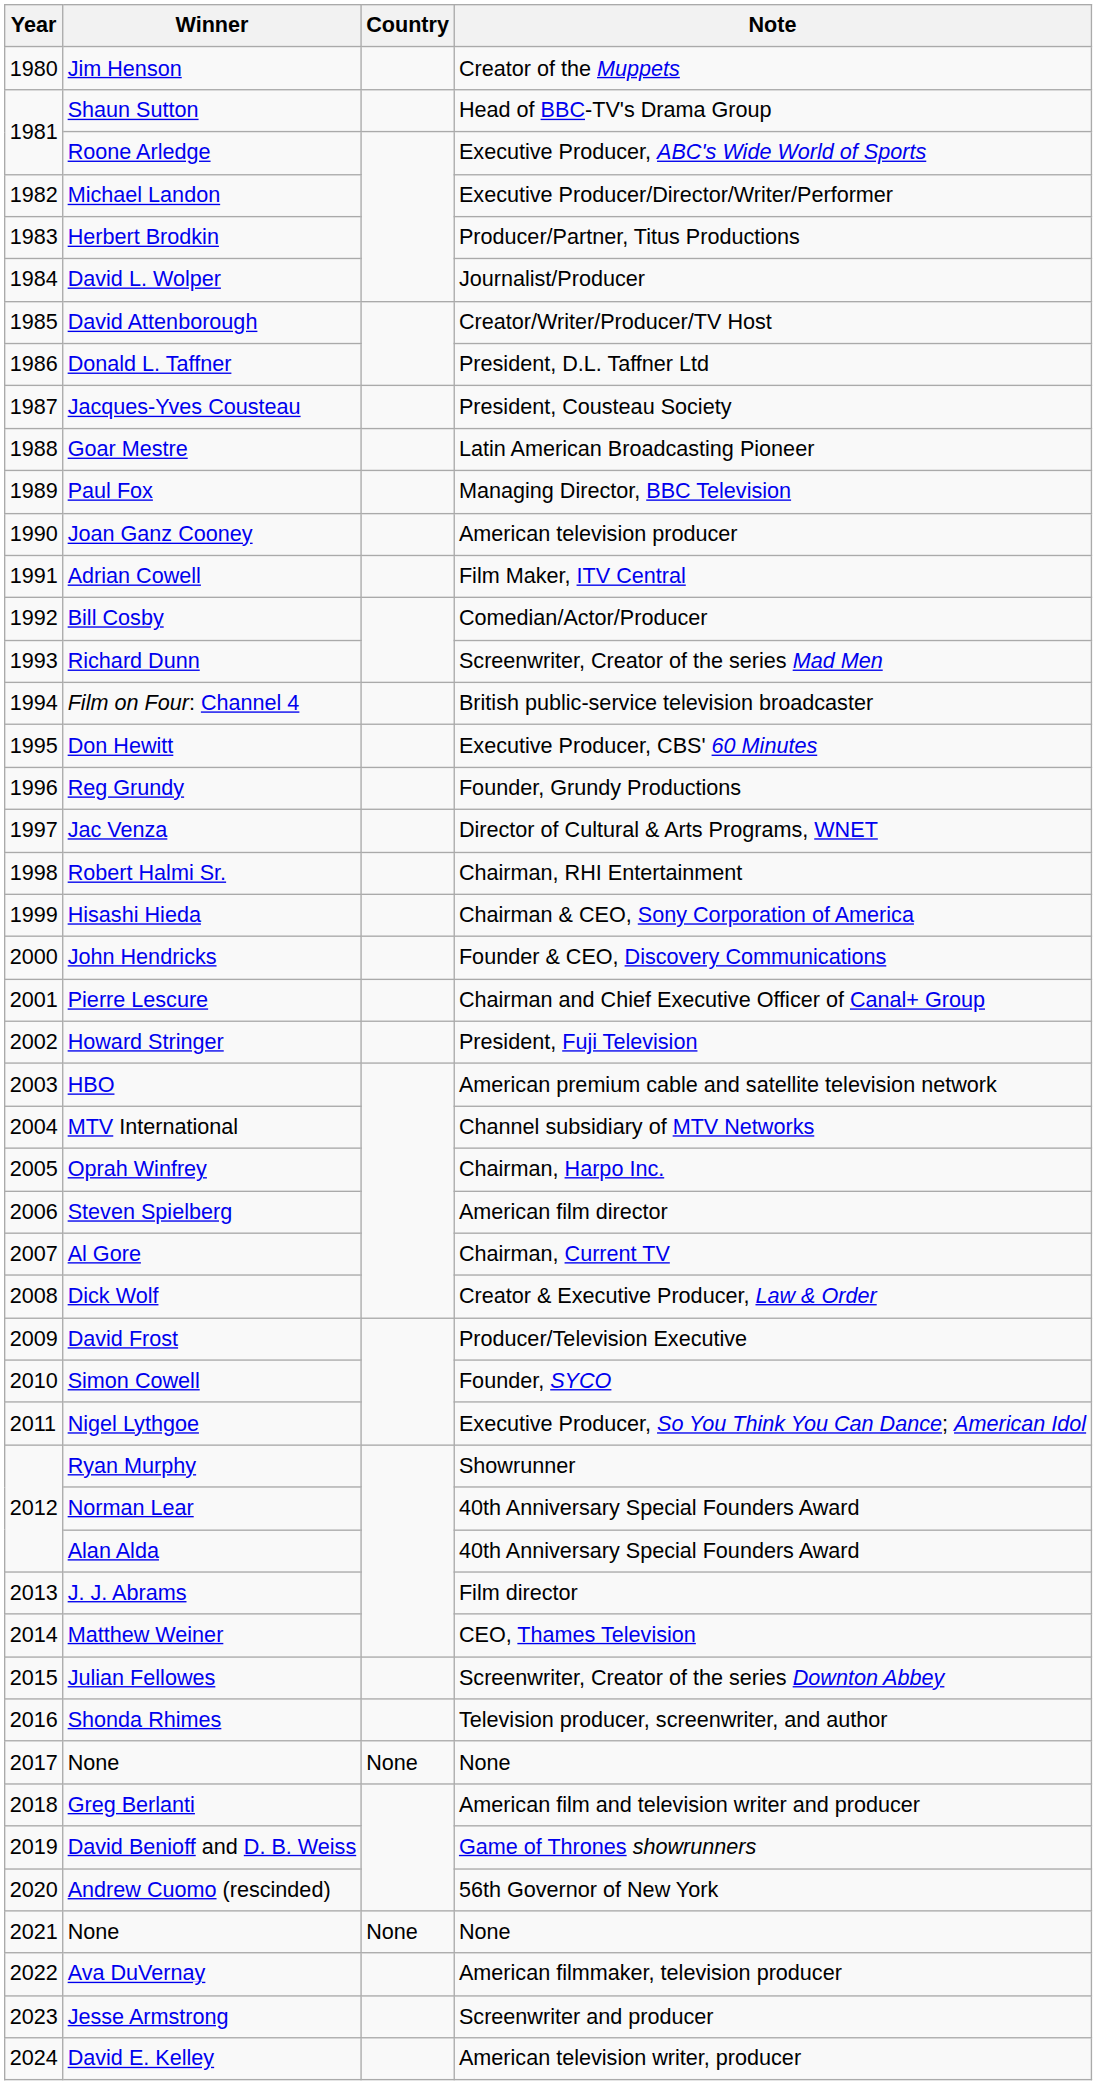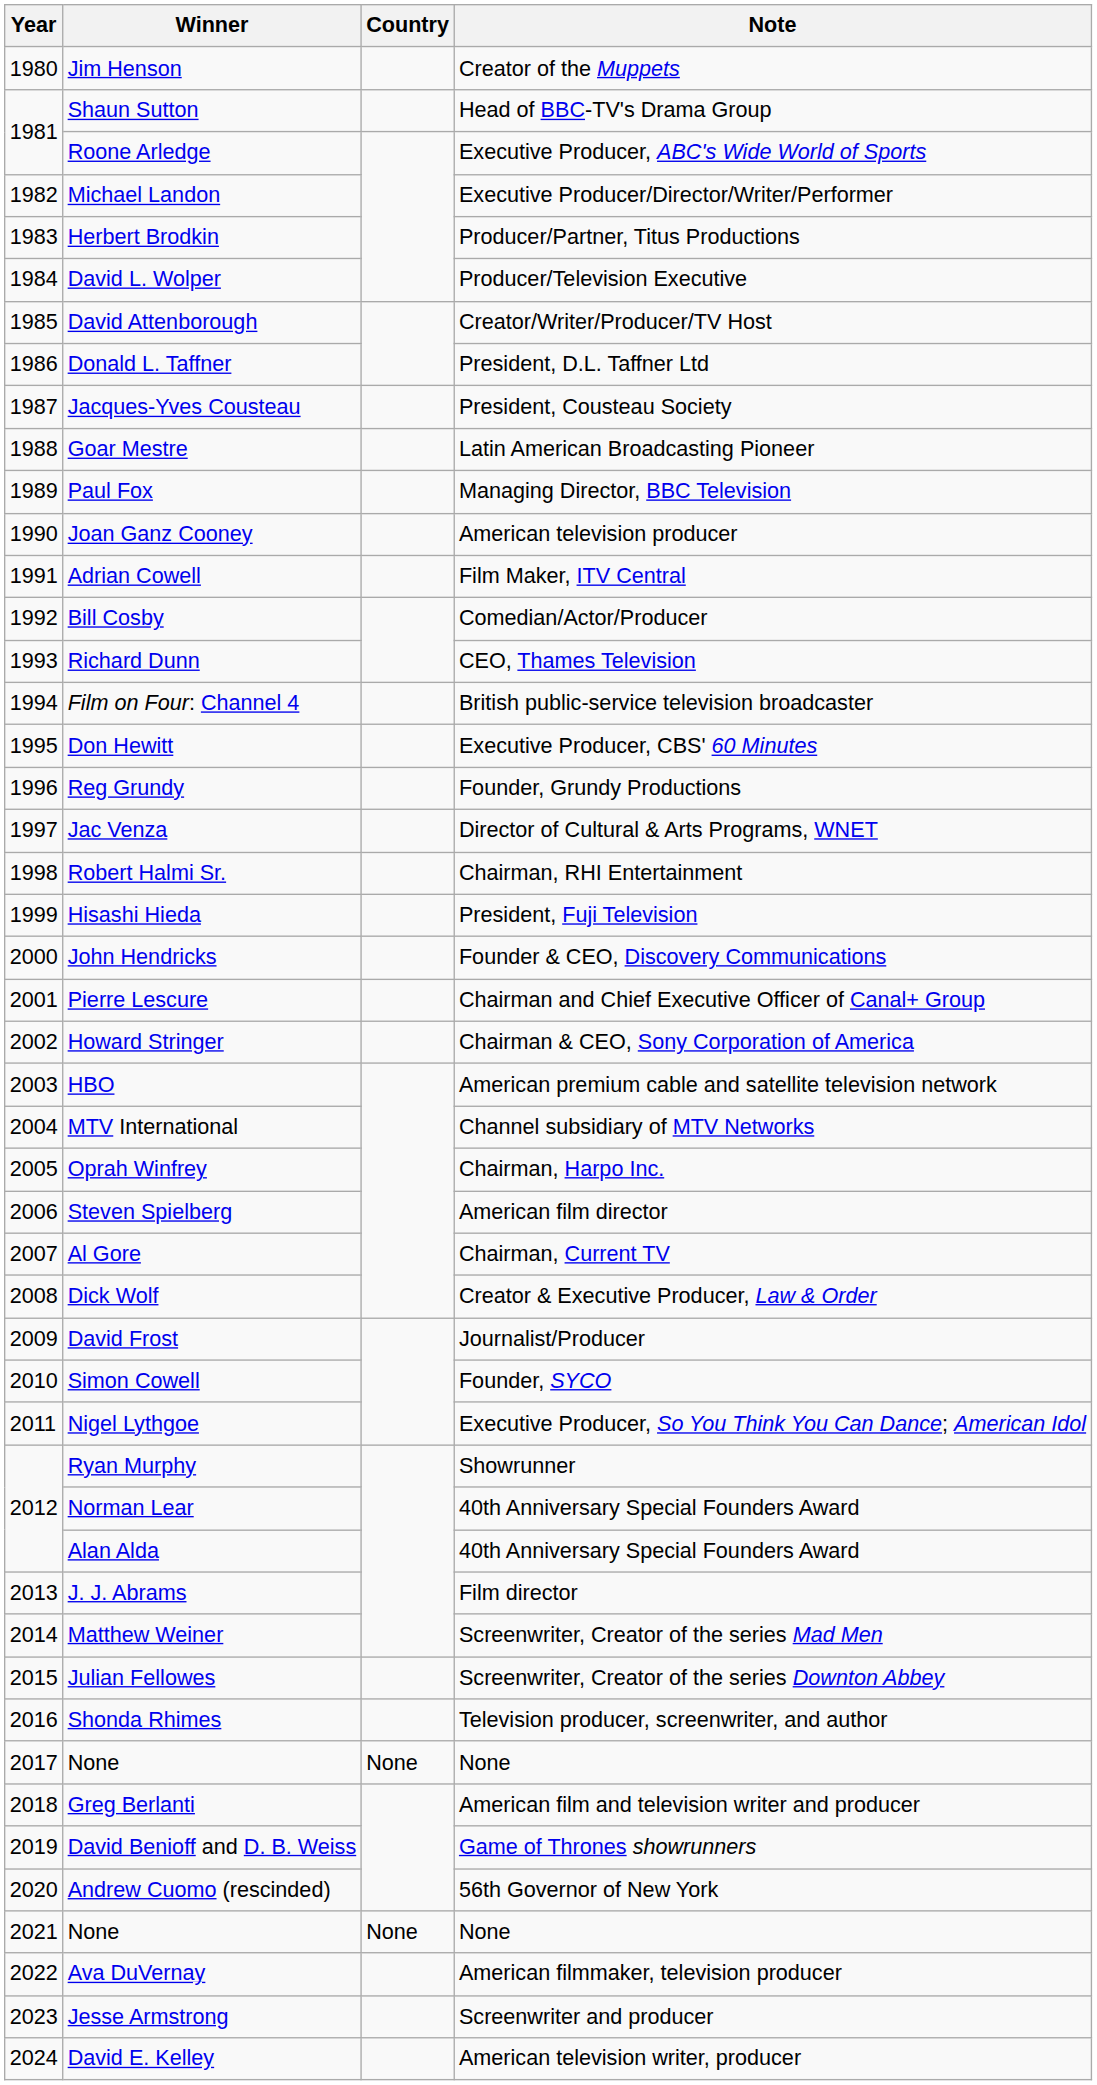David L. Wolper | Note: Journalist/Producer -> Producer/Television Executive
Richard Dunn | Note: Screenwriter, Creator of the series Mad Men -> CEO, Thames Television
Hisashi Hieda | Note: Chairman & CEO, Sony Corporation of America -> President, Fuji Television
Howard Stringer | Note: President, Fuji Television -> Chairman & CEO, Sony Corporation of America
David Frost | Note: Producer/Television Executive -> Journalist/Producer
Matthew Weiner | Note: CEO, Thames Television -> Screenwriter, Creator of the series Mad Men
